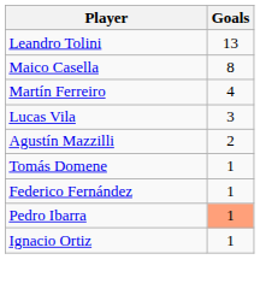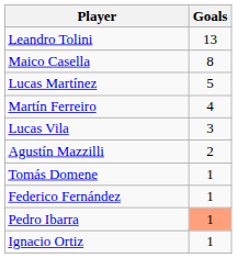+ row: Lucas Martínez | 5
